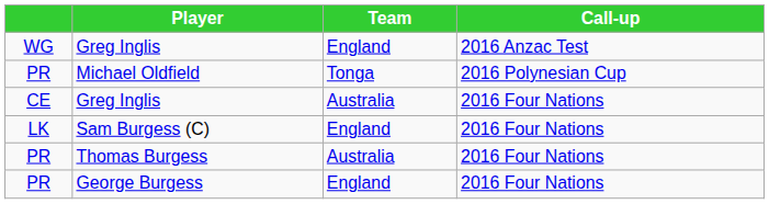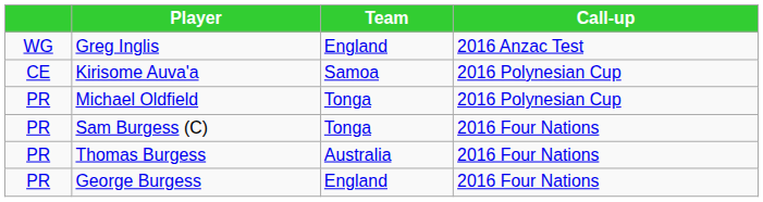+ row: CE | Kirisome Auva'a | Samoa | 2016 Polynesian Cup
- row: CE | Greg Inglis | Australia | 2016 Four Nations
Sam Burgess (C) | column 1: LK -> PR
Sam Burgess (C) | Team: England -> Tonga
